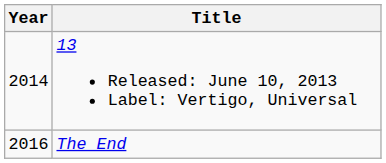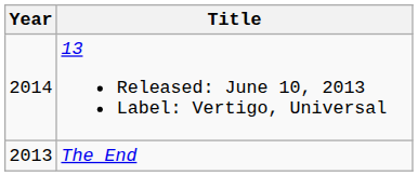The End | Year: 2016 -> 2013
